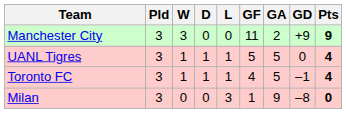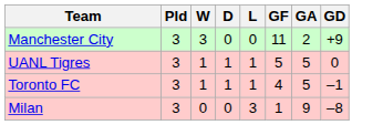- column: Pts | 9 | 4 | 4 | 0
